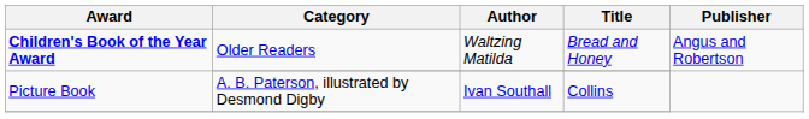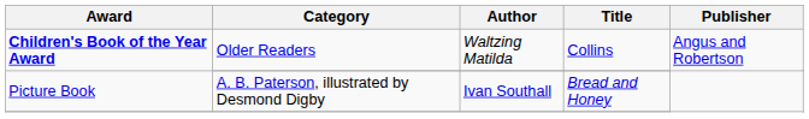Children's Book of the Year Award / Older Readers | Title: Bread and Honey -> Collins
Picture Book | Title: Collins -> Bread and Honey
